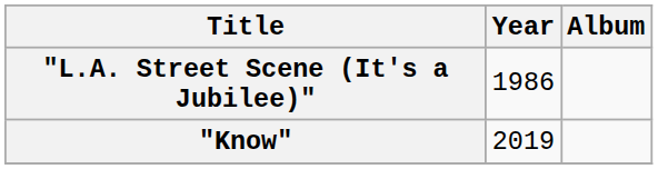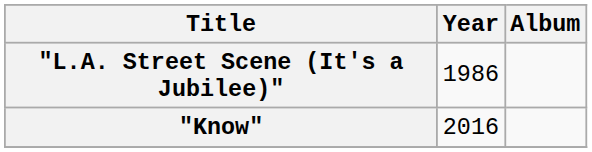"Know" | Year: 2019 -> 2016
